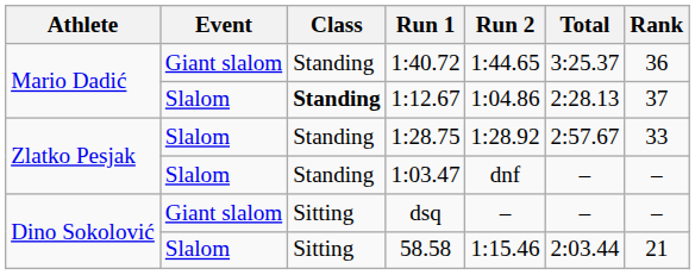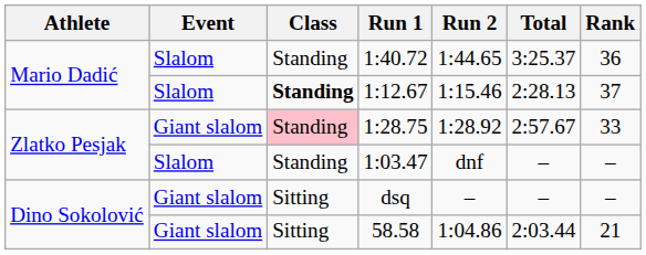1:40.72 | Event: Giant slalom -> Slalom
1:12.67 | Run 2: 1:04.86 -> 1:15.46
1:28.75 | Event: Slalom -> Giant slalom
1:28.75 | Class: no background -> pink background
58.58 | Event: Slalom -> Giant slalom
58.58 | Run 2: 1:15.46 -> 1:04.86
